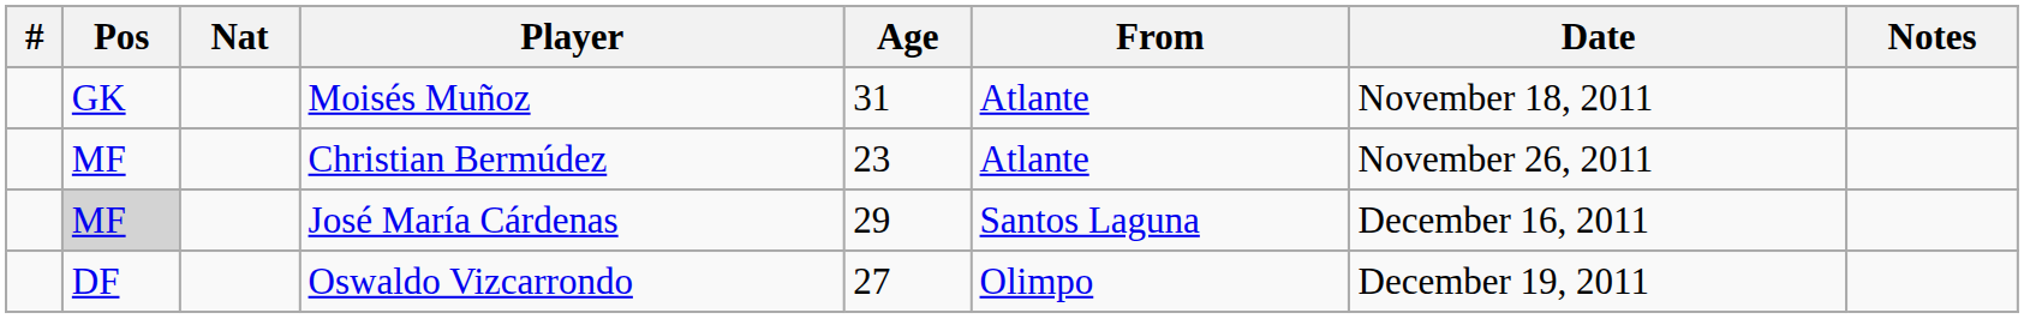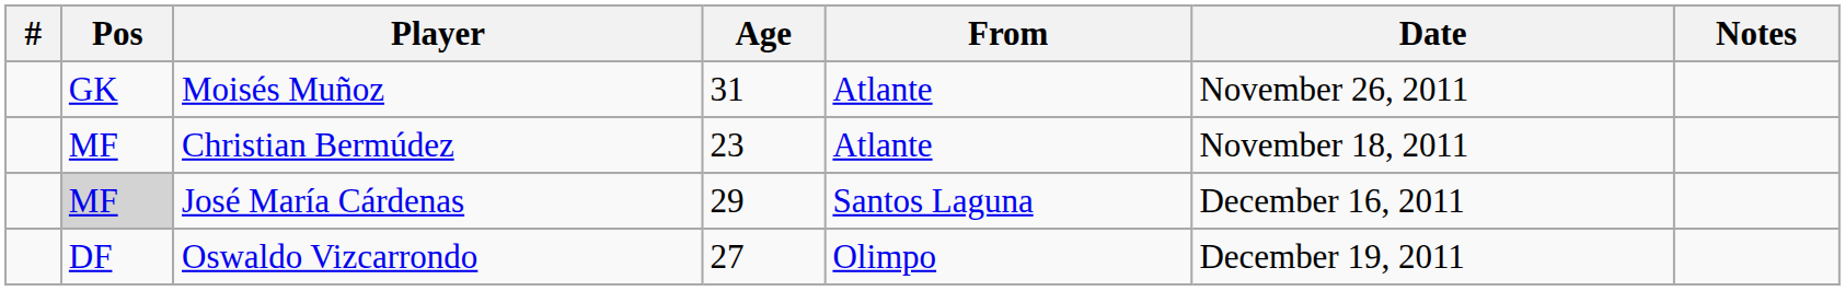- column: Nat
Moisés Muñoz | Date: November 18, 2011 -> November 26, 2011
Christian Bermúdez | Date: November 26, 2011 -> November 18, 2011
